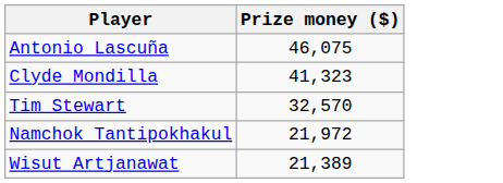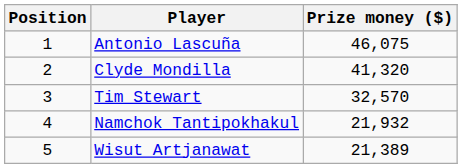+ column: Position | 1 | 2 | 3 | 4 | 5
Clyde Mondilla | Prize money ($): 41,323 -> 41,320
Namchok Tantipokhakul | Prize money ($): 21,972 -> 21,932
